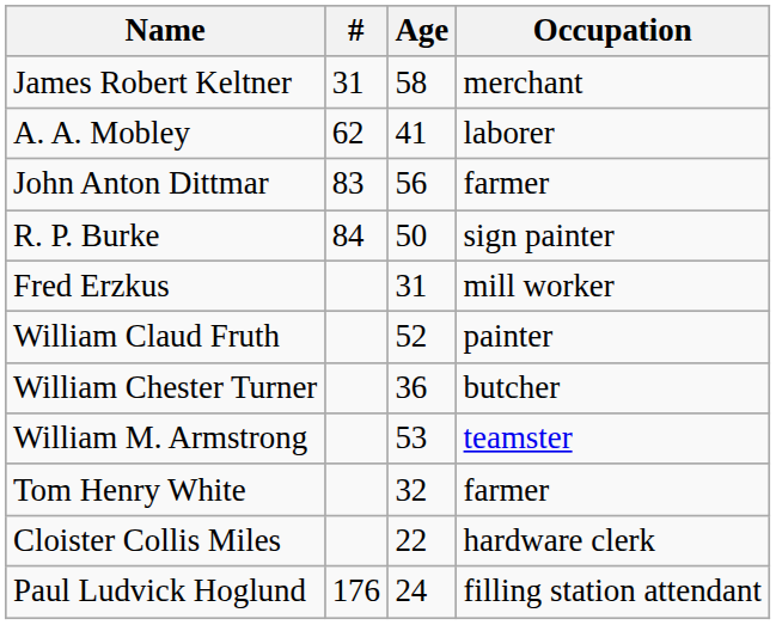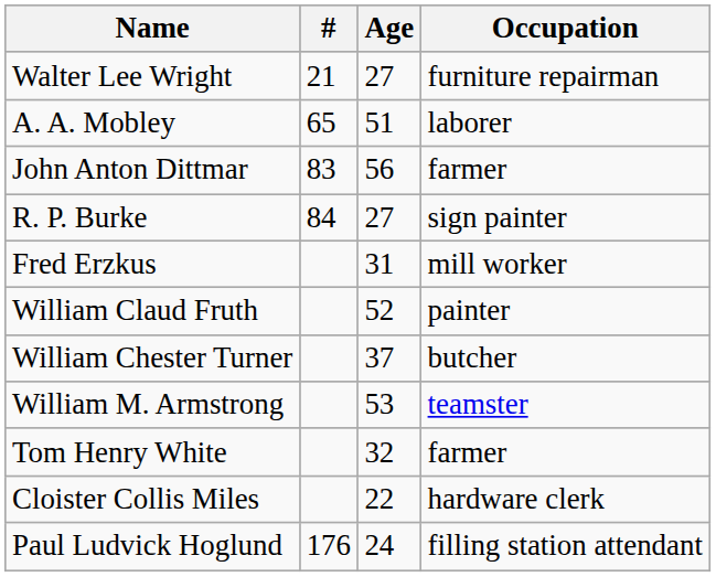+ row: Walter Lee Wright | 21 | 27 | furniture repairman
- row: James Robert Keltner | 31 | 58 | merchant
A. A. Mobley | #: 62 -> 65
A. A. Mobley | Age: 41 -> 51
R. P. Burke | Age: 50 -> 27
William Chester Turner | Age: 36 -> 37
